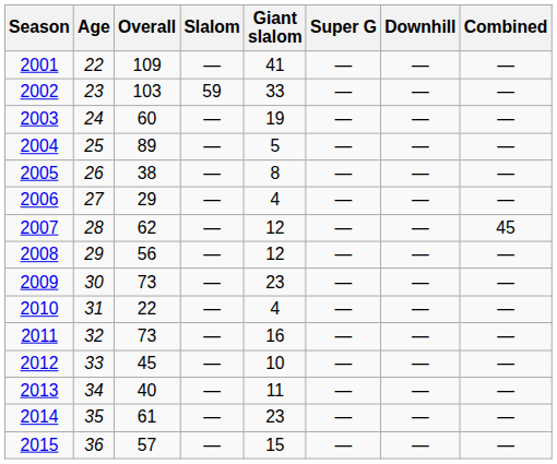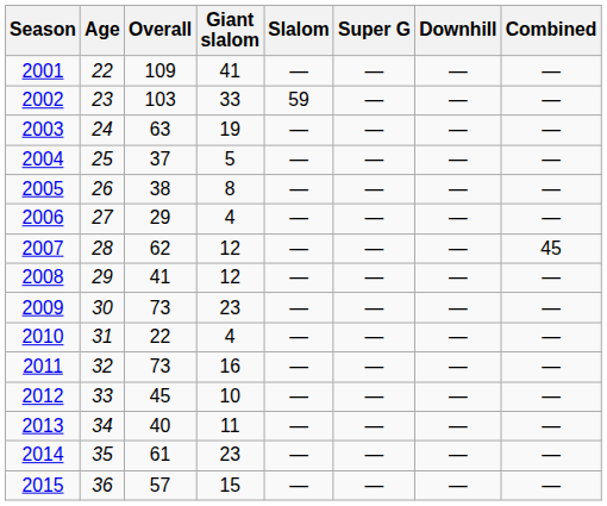columns swapped: Slalom <-> Giant slalom
2003 | Overall: 60 -> 63
2004 | Overall: 89 -> 37
2008 | Overall: 56 -> 41
